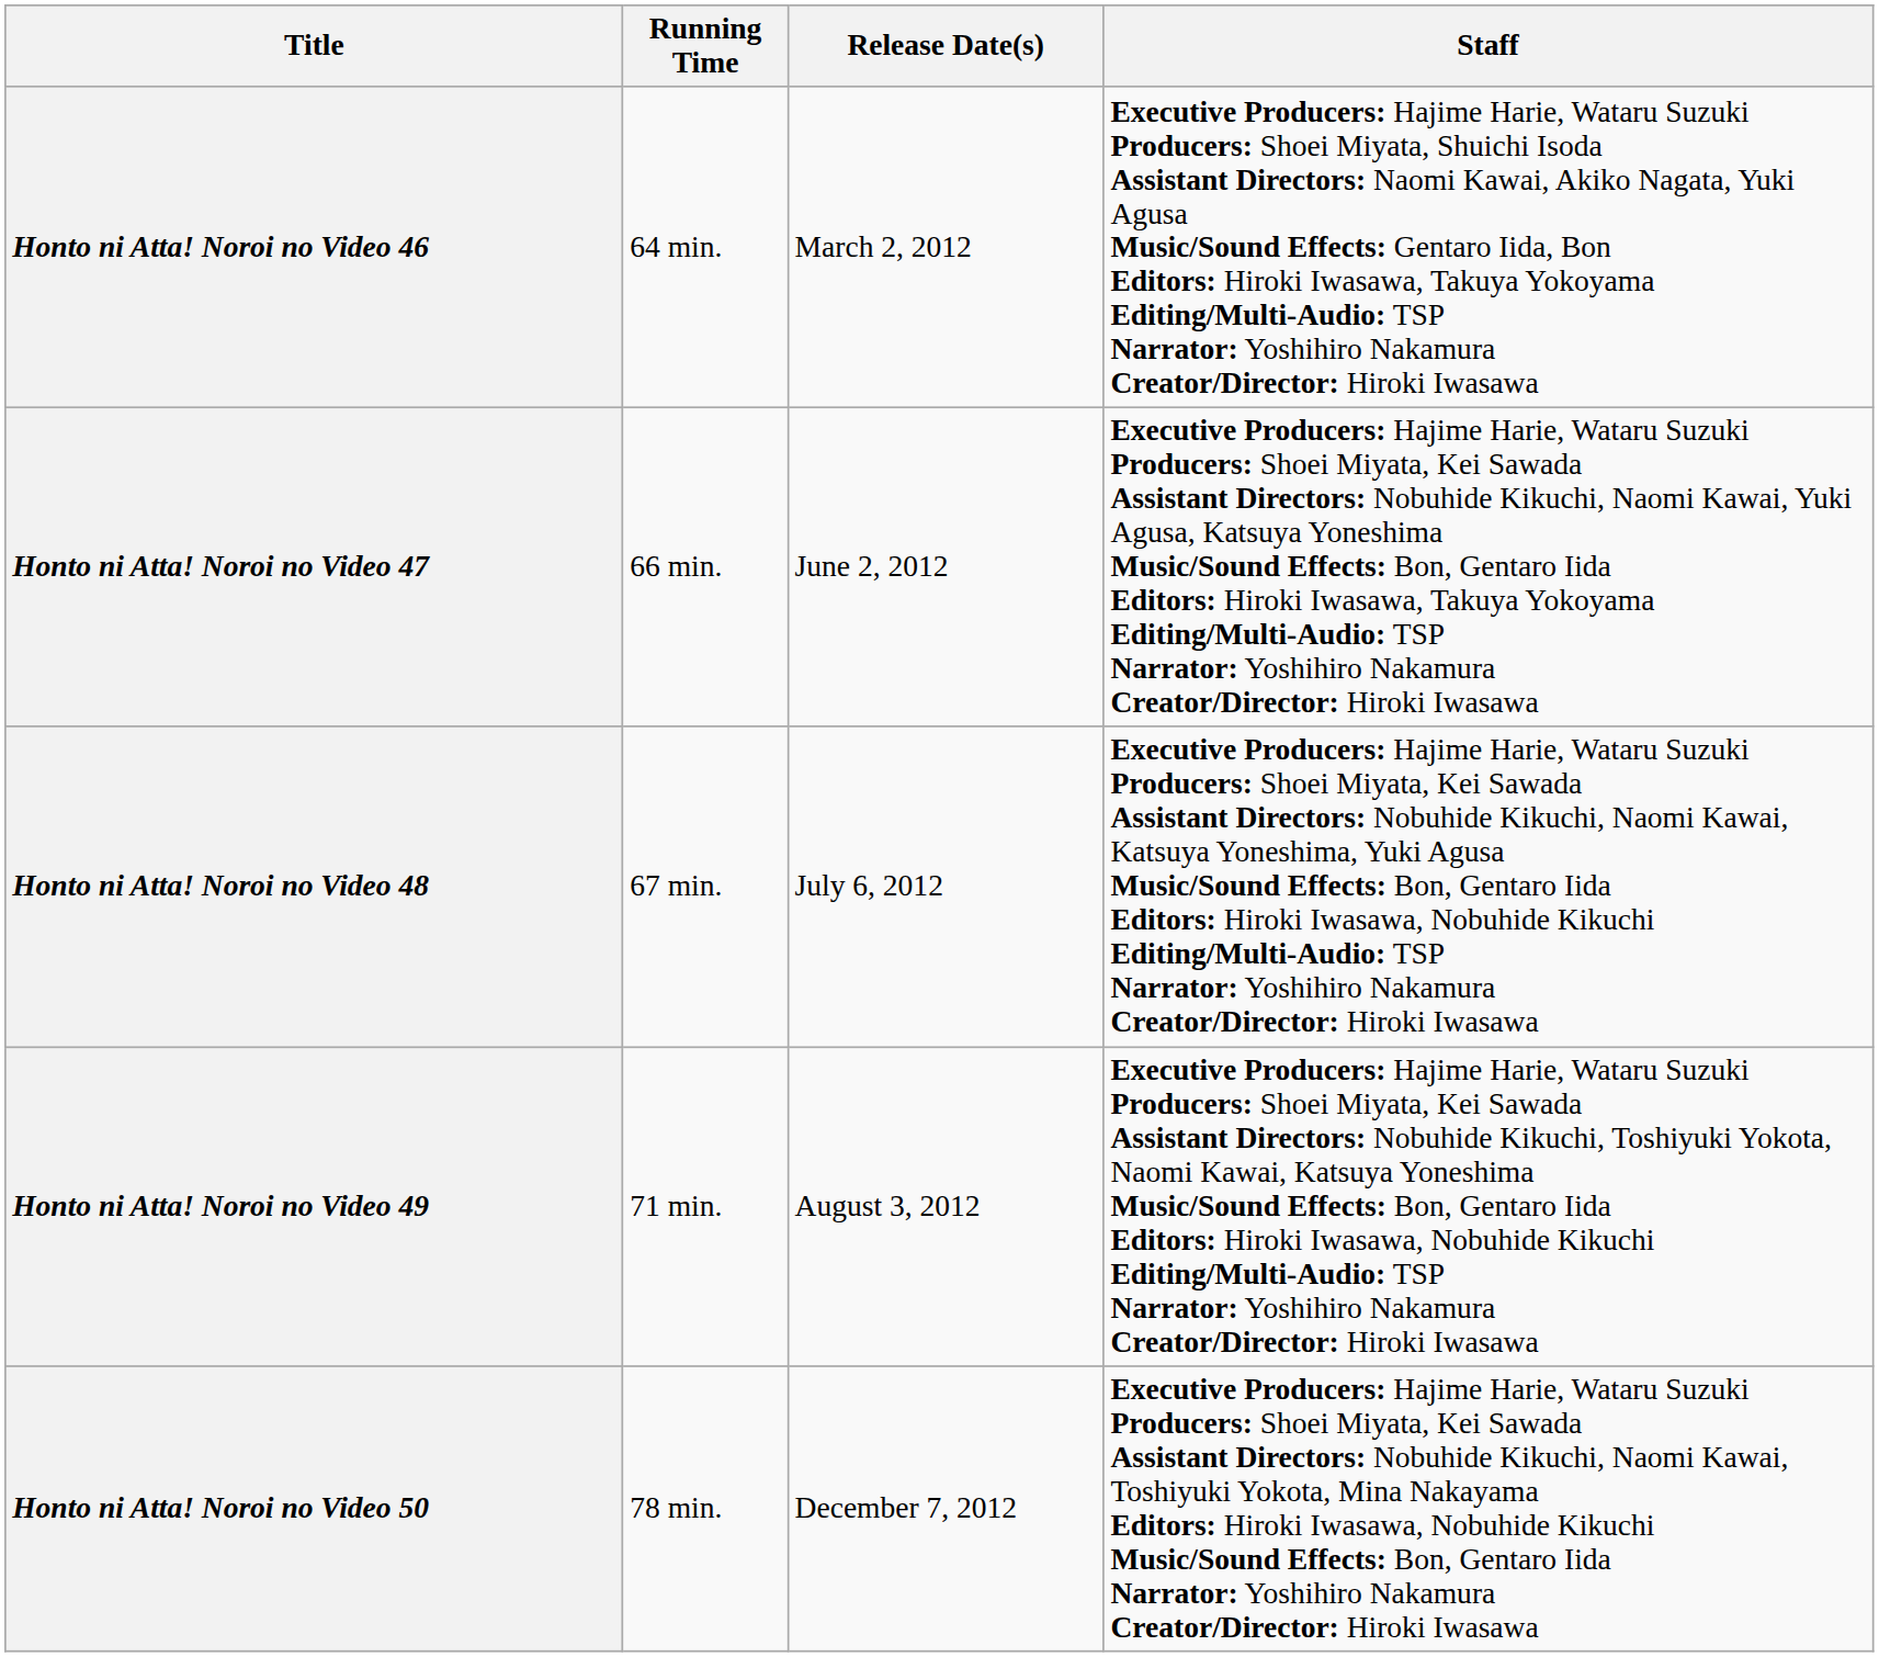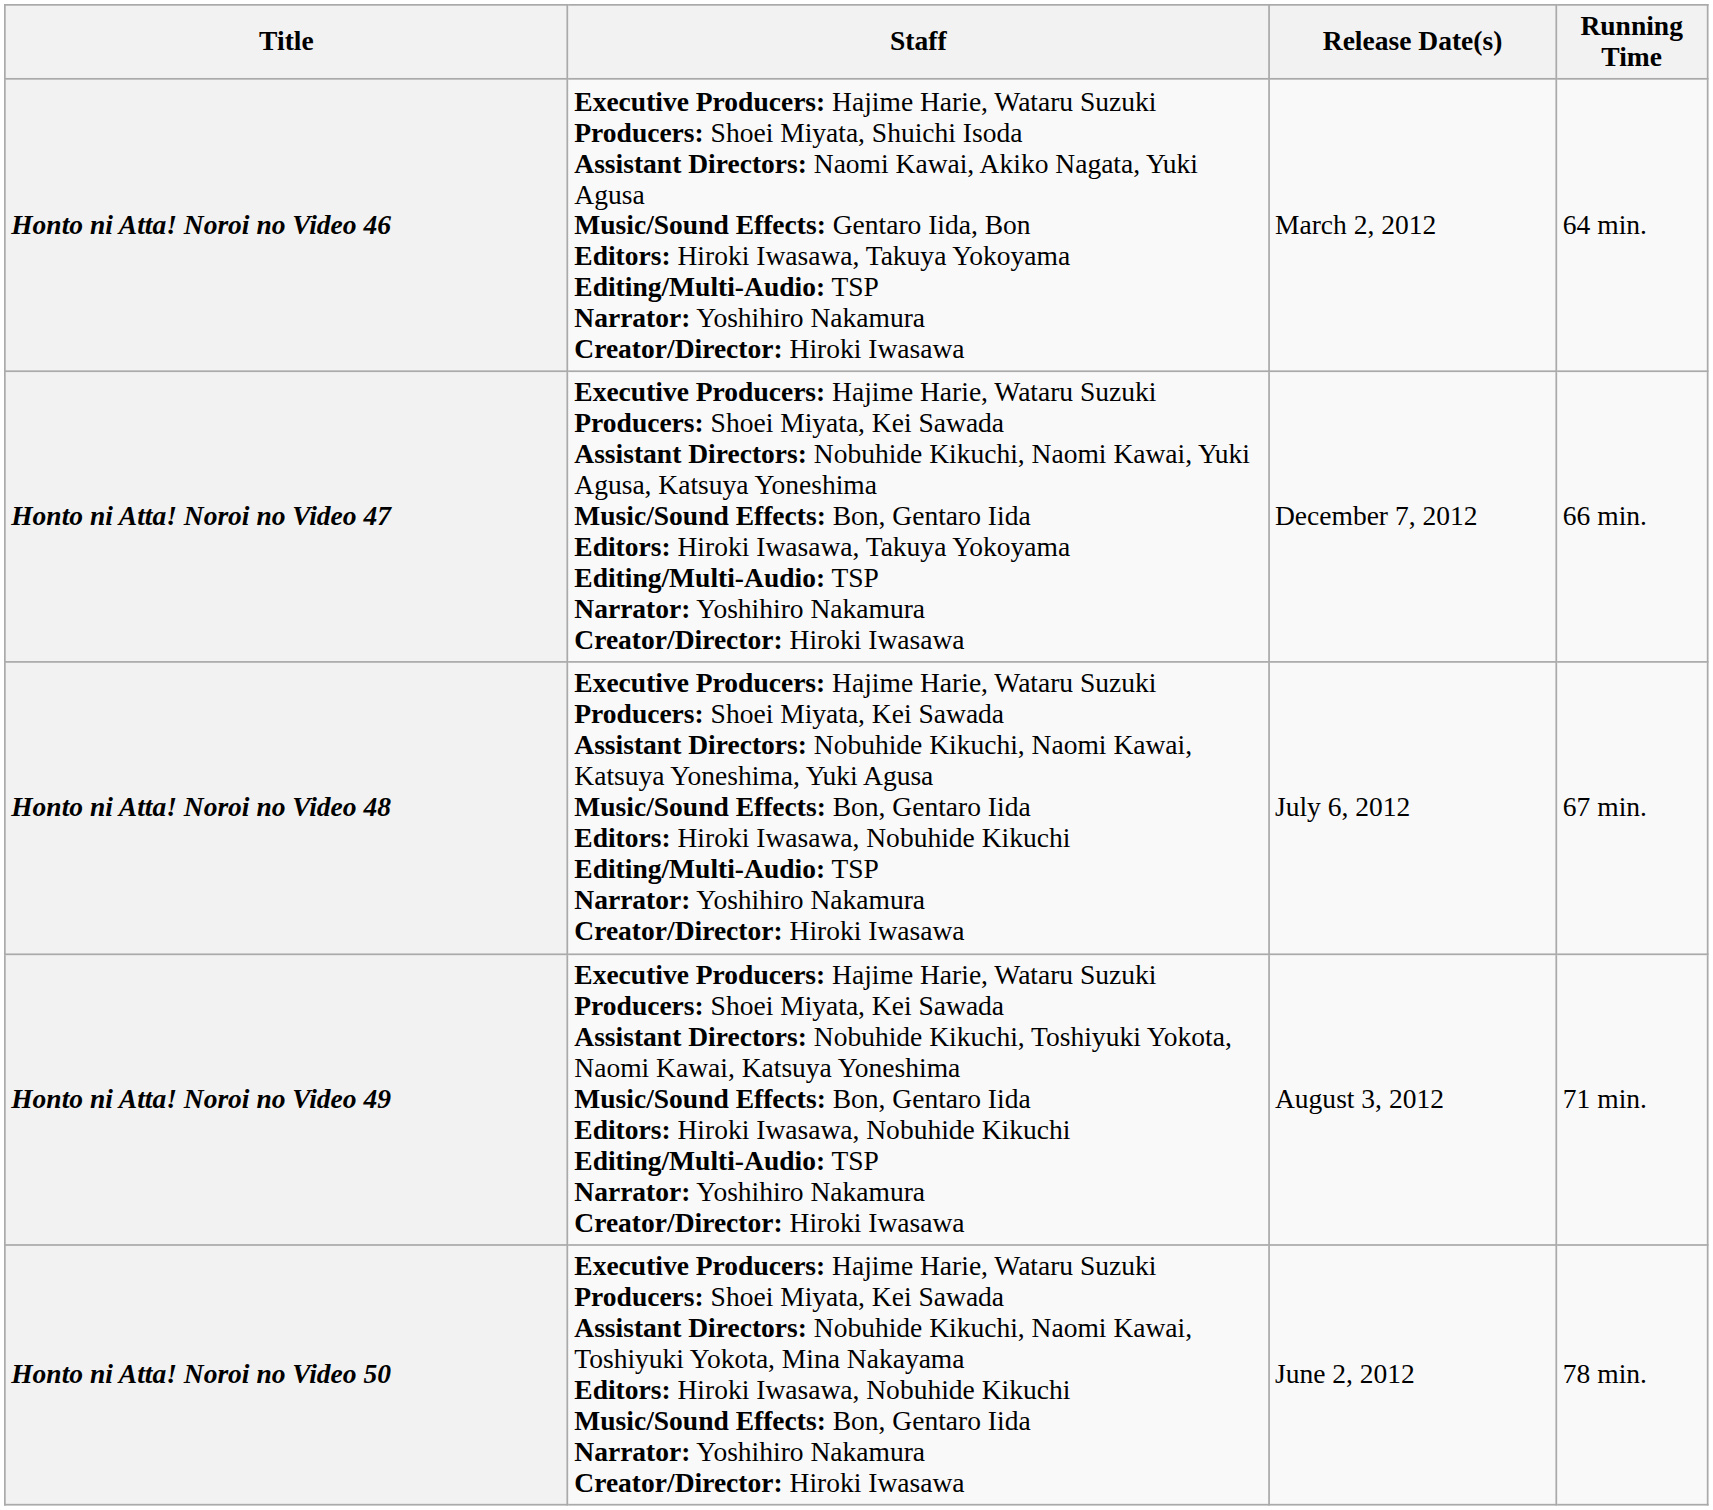columns swapped: Staff <-> Running Time
Honto ni Atta! Noroi no Video 47 | Release Date(s): June 2, 2012 -> December 7, 2012
Honto ni Atta! Noroi no Video 50 | Release Date(s): December 7, 2012 -> June 2, 2012
